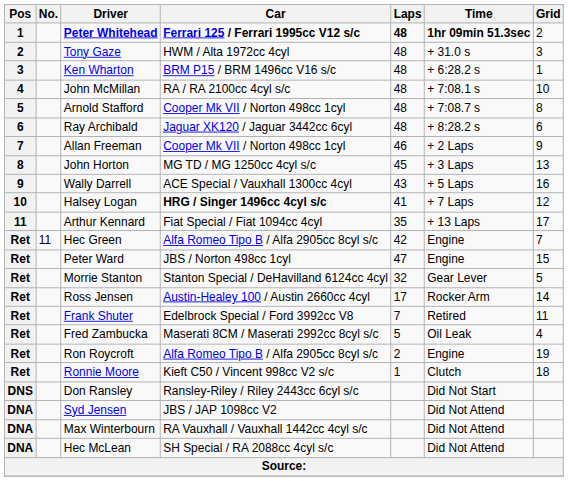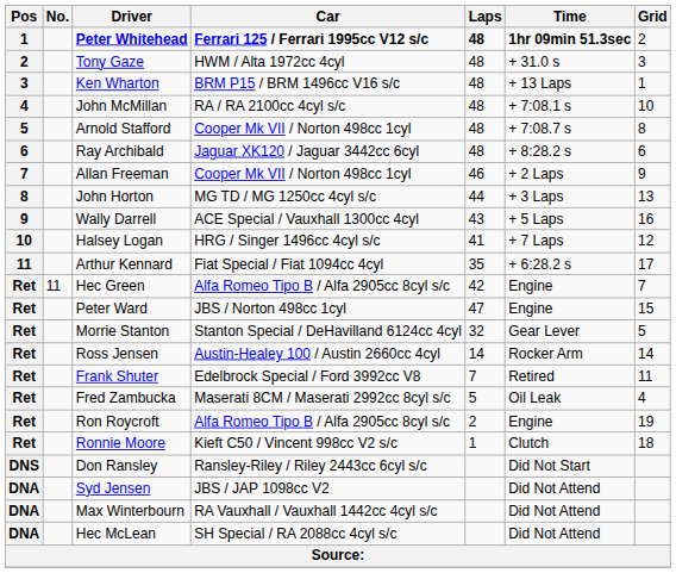Ken Wharton | Time: + 6:28.2 s -> + 13 Laps
John Horton | Laps: 45 -> 44
Halsey Logan | Car: bold -> normal
Arthur Kennard | Time: + 13 Laps -> + 6:28.2 s
Ross Jensen | Laps: 17 -> 14
